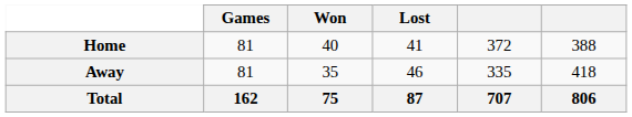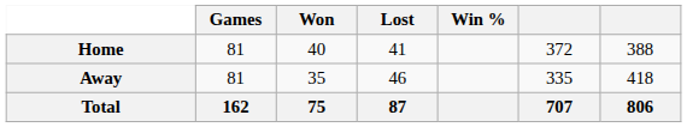+ column: Win %
